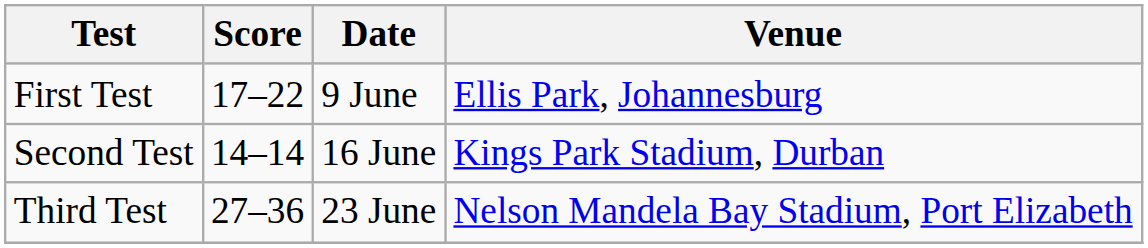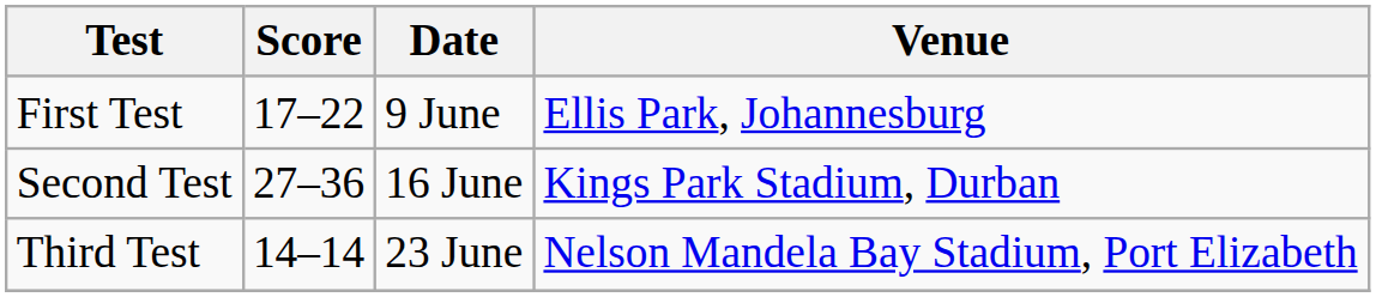Second Test | Score: 14–14 -> 27–36
Third Test | Score: 27–36 -> 14–14
